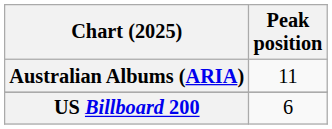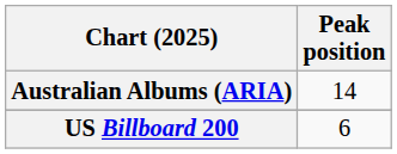Australian Albums (ARIA) | Peak position: 11 -> 14
